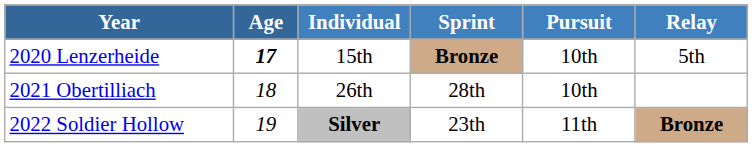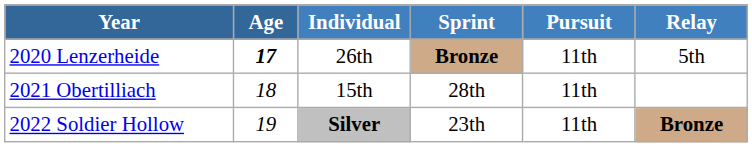2020 Lenzerheide | Individual: 15th -> 26th
2020 Lenzerheide | Pursuit: 10th -> 11th
2021 Obertilliach | Individual: 26th -> 15th
2021 Obertilliach | Pursuit: 10th -> 11th
